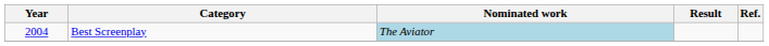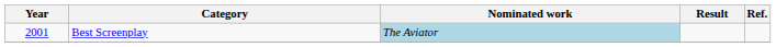Best Screenplay | Year: 2004 -> 2001
